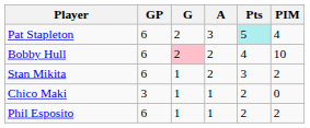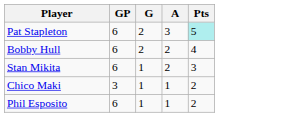- column: PIM | 4 | 10 | 2 | 0 | 2
Bobby Hull | G: pink background -> no background
